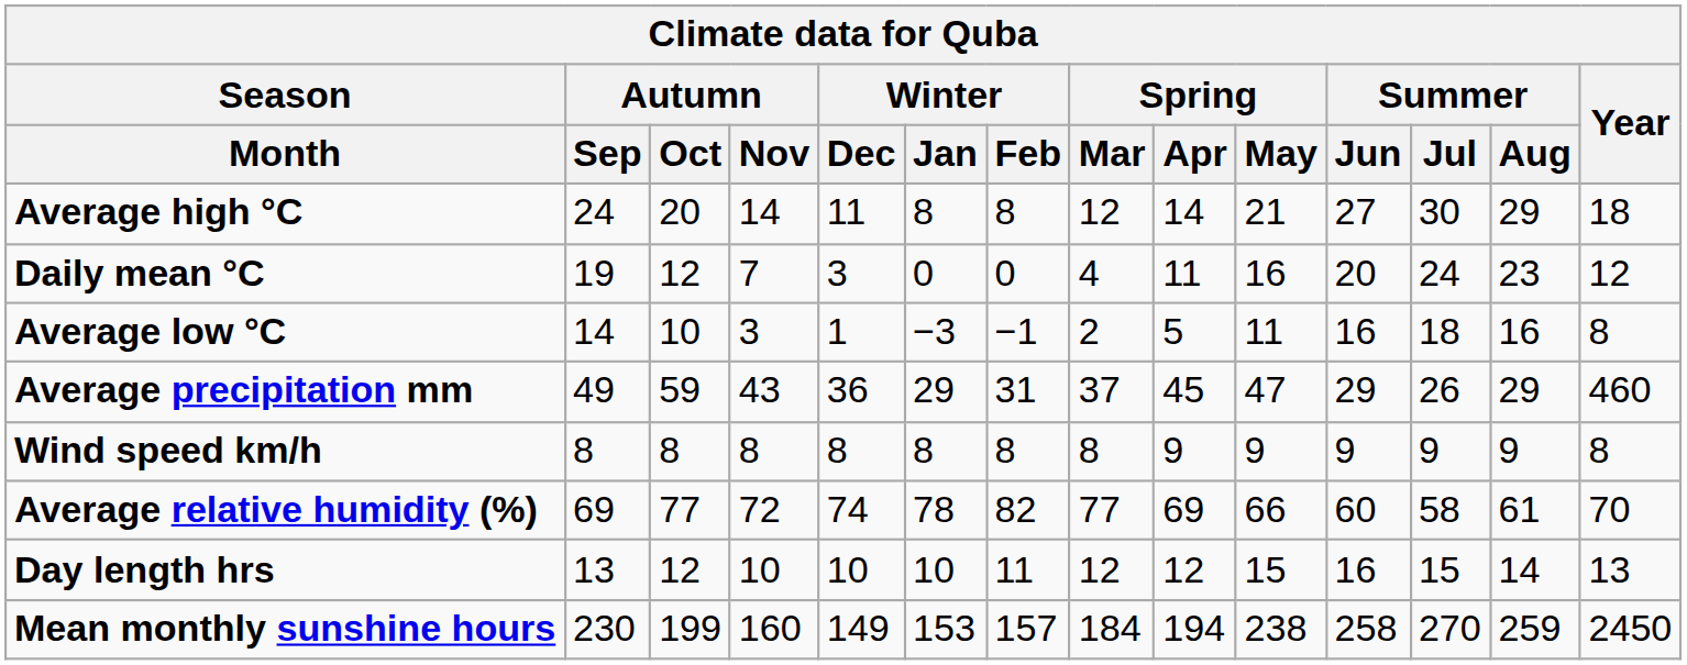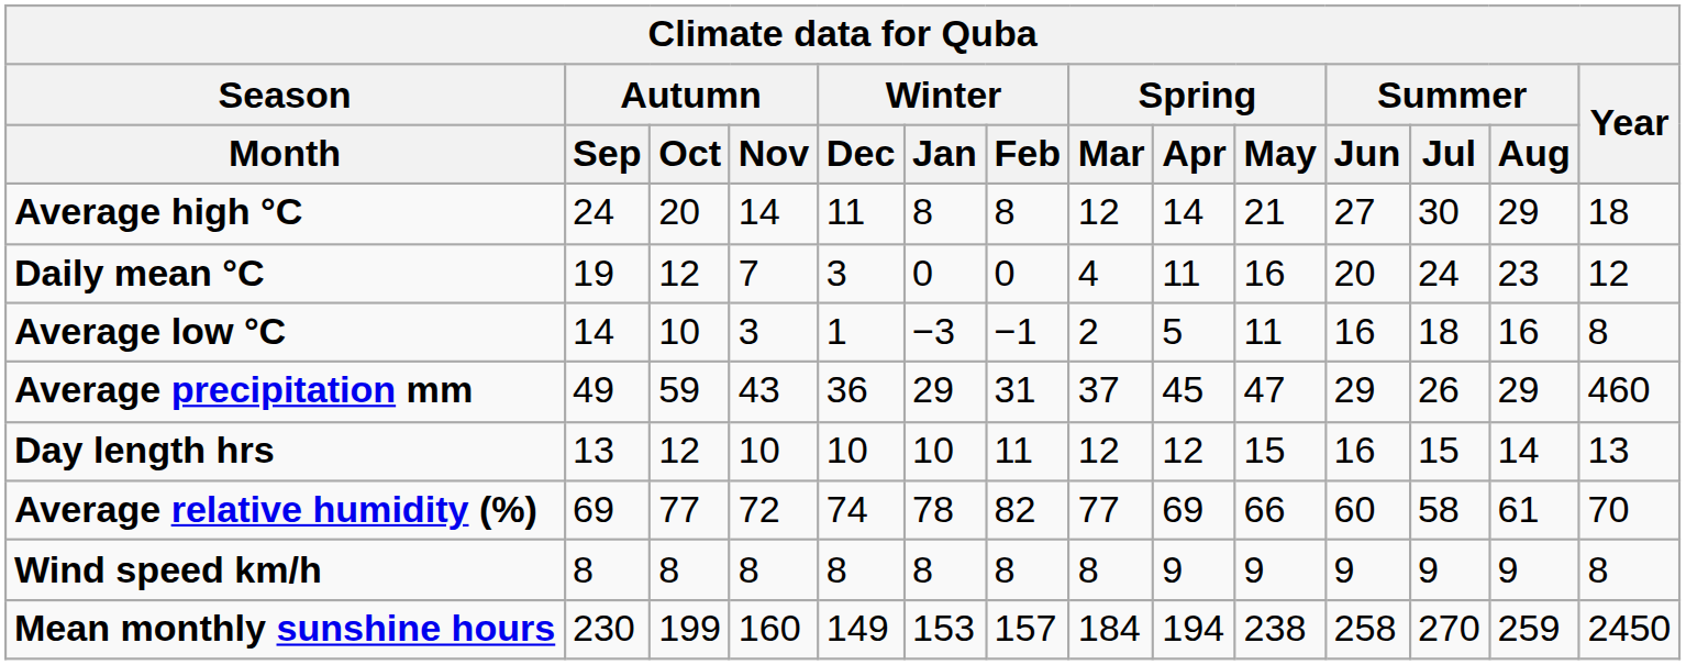rows swapped: Day length hrs <-> Wind speed km/h
